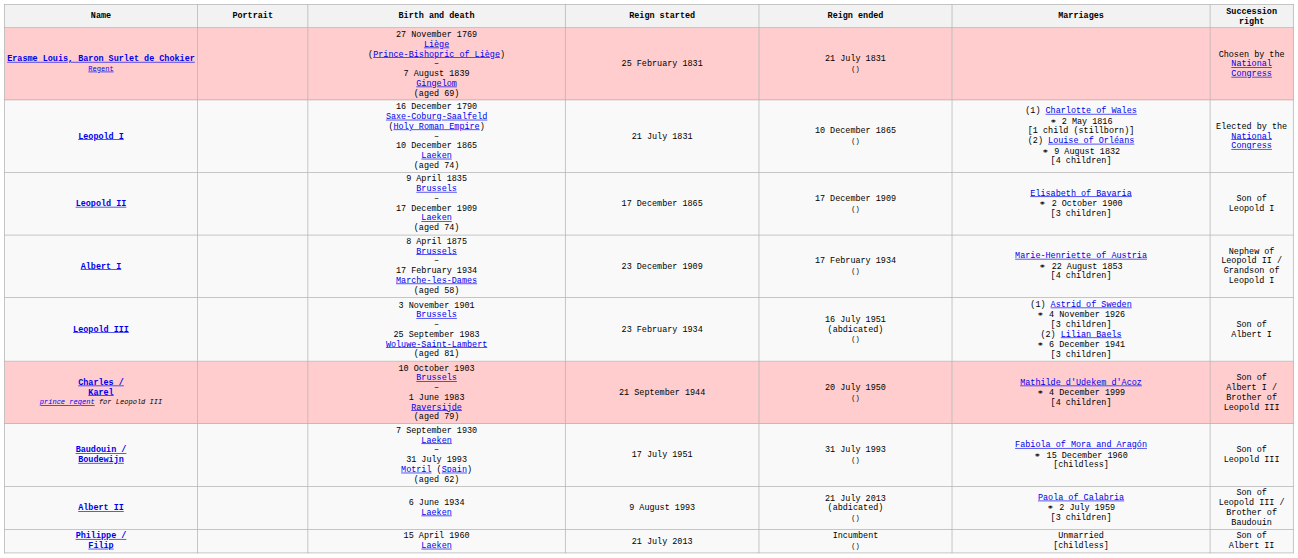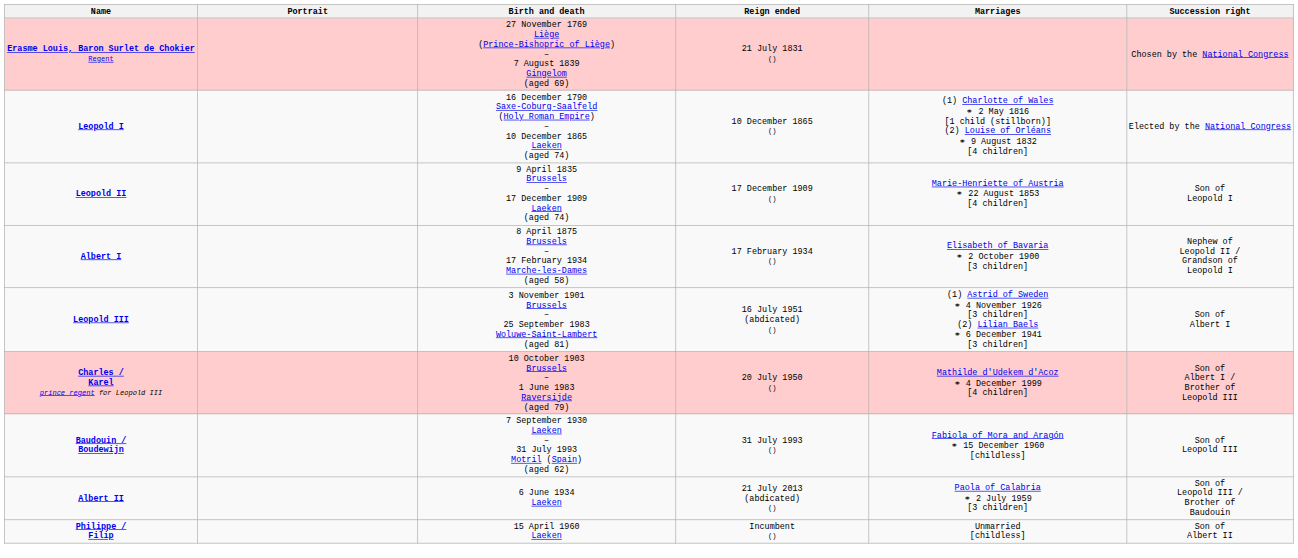- column: Reign started | 25 February 1831 | 21 July 1831 | 17 December 1865 | 23 December 1909 | 23 February 1934 | 21 September 1944 | 17 July 1951 | 9 August 1993 | 21 July 2013
Leopold II | Marriages: Elisabeth of Bavaria ⚭ 2 October 1900 [3 children] -> Marie-Henriette of Austria ⚭ 22 August 1853 [4 children]
Albert I | Marriages: Marie-Henriette of Austria ⚭ 22 August 1853 [4 children] -> Elisabeth of Bavaria ⚭ 2 October 1900 [3 children]
